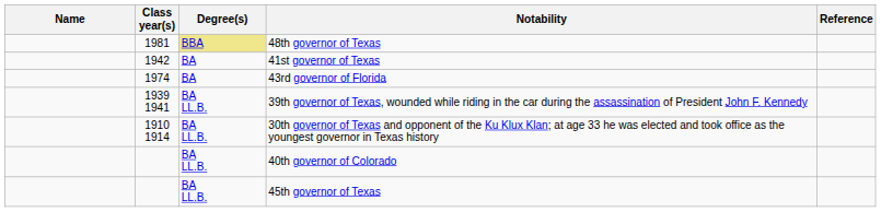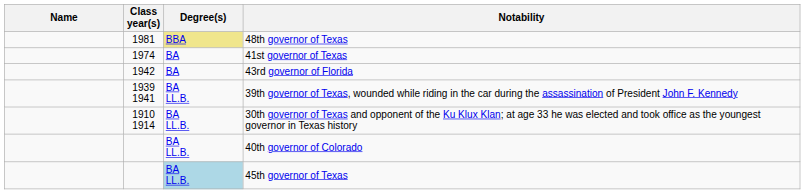- column: Reference
41st governor of Texas | Class year(s): 1942 -> 1974
43rd governor of Florida | Class year(s): 1974 -> 1942
45th governor of Texas | Degree(s): no background -> lightblue background
